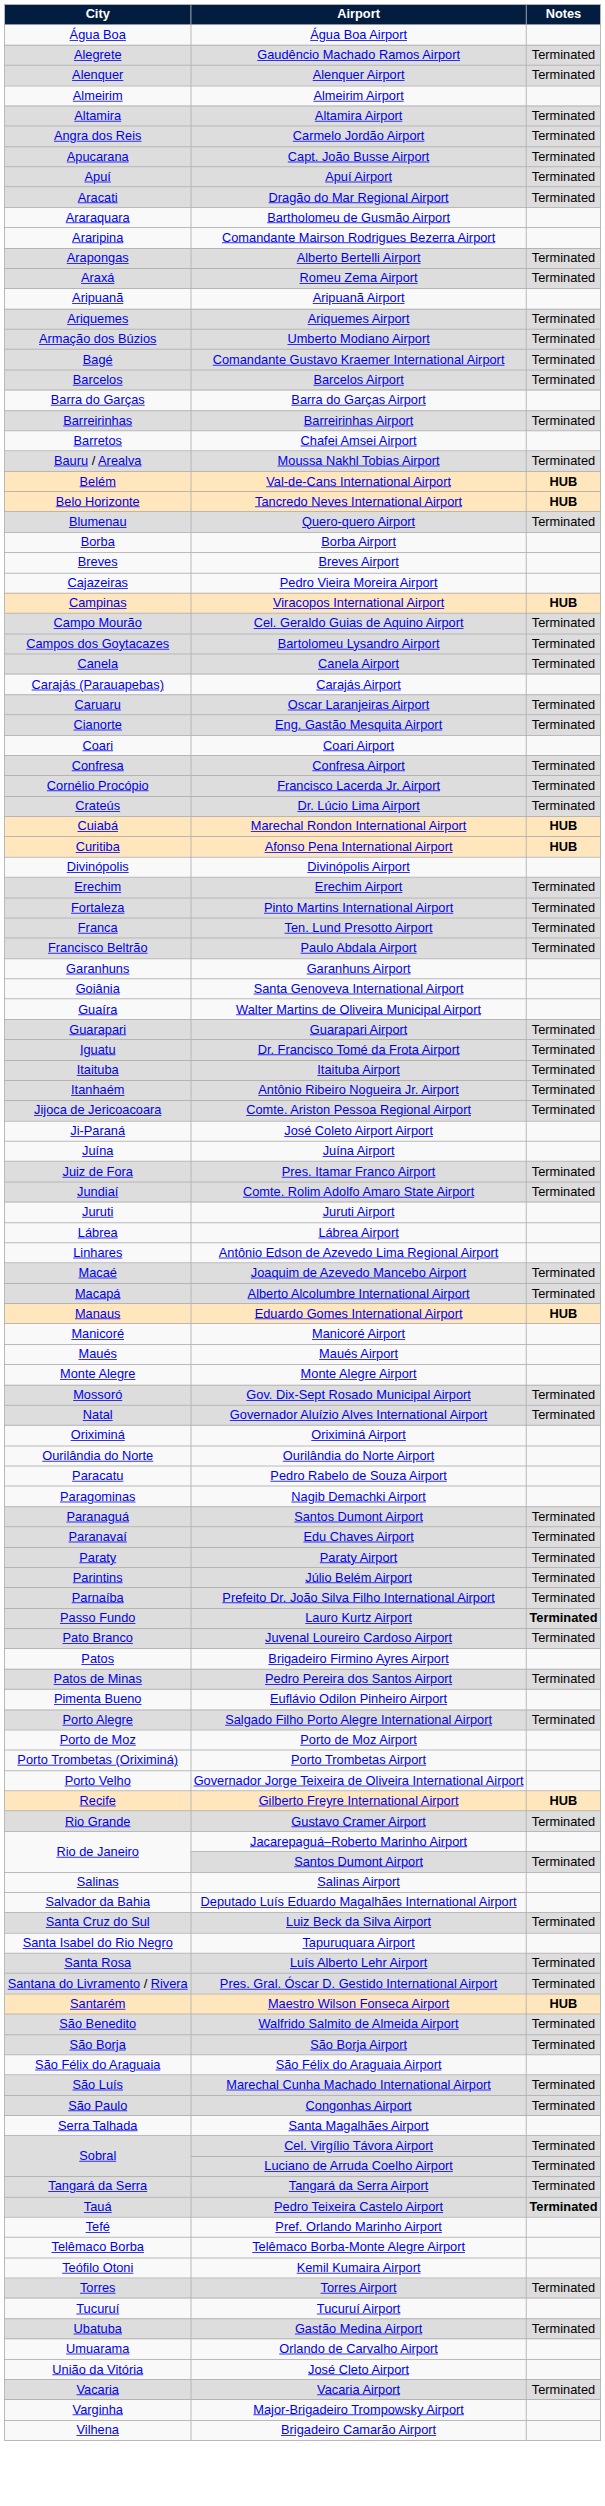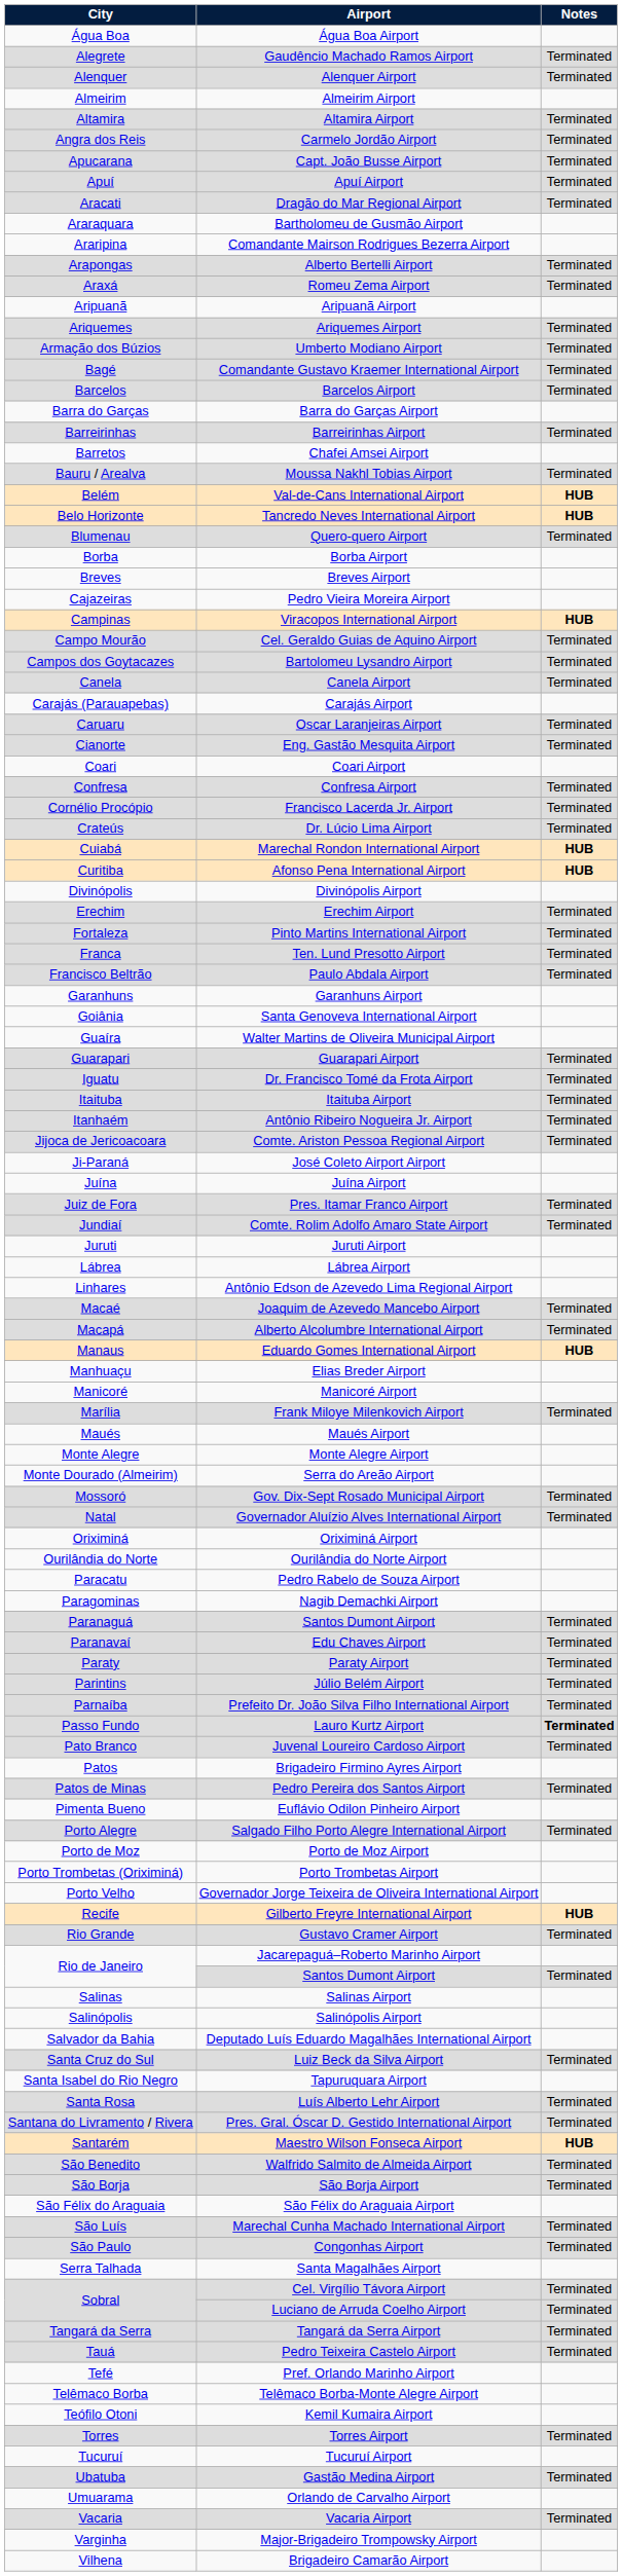+ row: Manhuaçu | Elias Breder Airport
+ row: Marília | Frank Miloye Milenkovich Airport | Terminated
+ row: Monte Dourado (Almeirim) | Serra do Areão Airport
+ row: Salinópolis | Salinópolis Airport
Pedro Teixeira Castelo Airport | Notes: bold -> normal
- row: União da Vitória | José Cleto Airport
